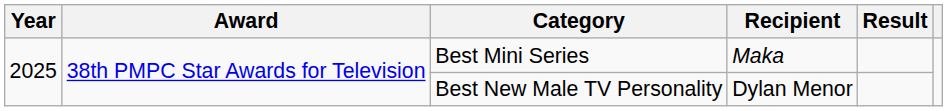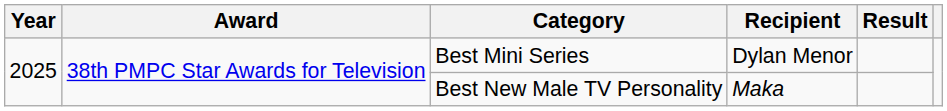Best Mini Series | Recipient: Maka -> Dylan Menor
Best New Male TV Personality | Recipient: Dylan Menor -> Maka
